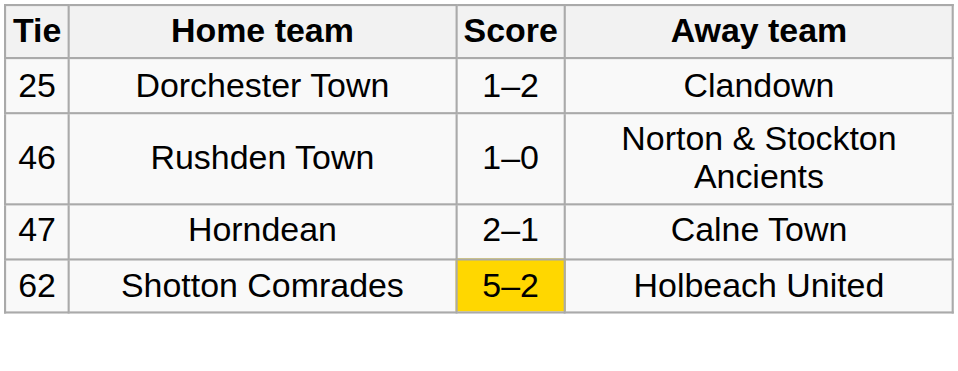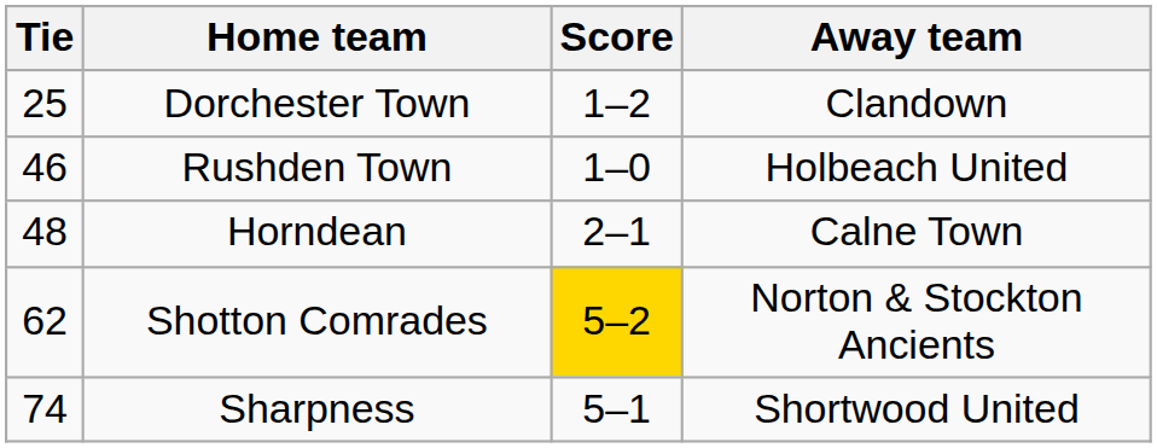Rushden Town | Away team: Norton & Stockton Ancients -> Holbeach United
Horndean | Tie: 47 -> 48
Shotton Comrades | Away team: Holbeach United -> Norton & Stockton Ancients
+ row: 74 | Sharpness | 5–1 | Shortwood United
